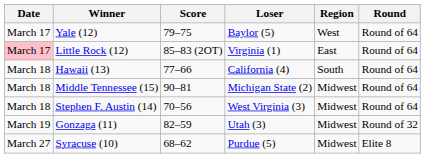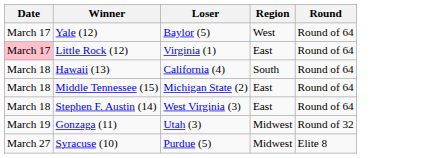- column: Score | 79–75 | 85–83 (2OT) | 77–66 | 90–81 | 70–56 | 82–59 | 68–62
Middle Tennessee (15) | Region: Midwest -> East
Stephen F. Austin (14) | Region: Midwest -> East
